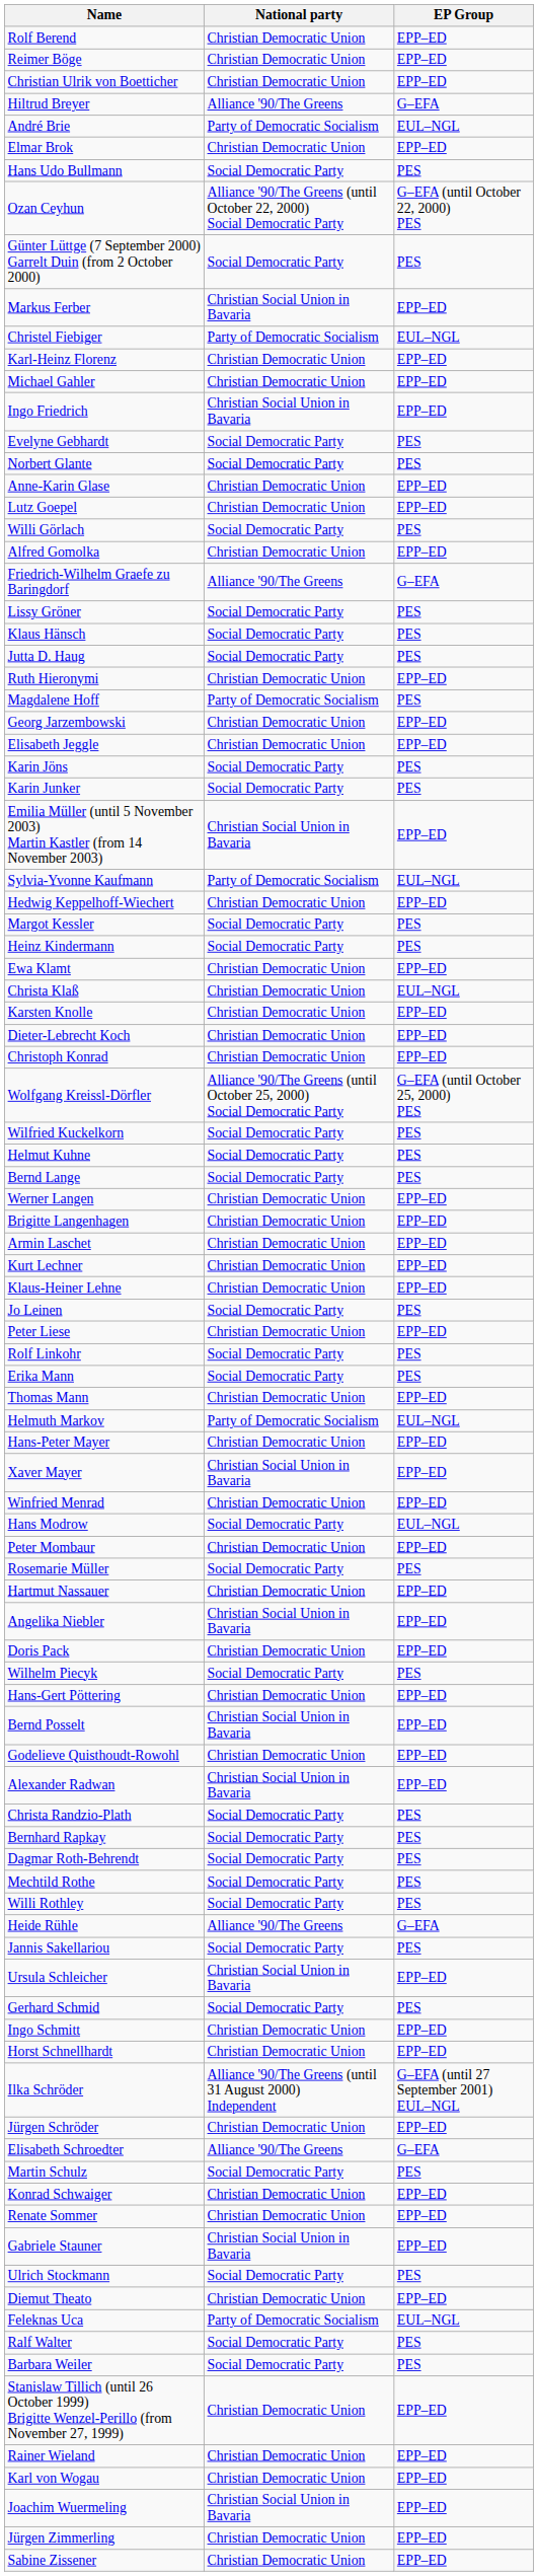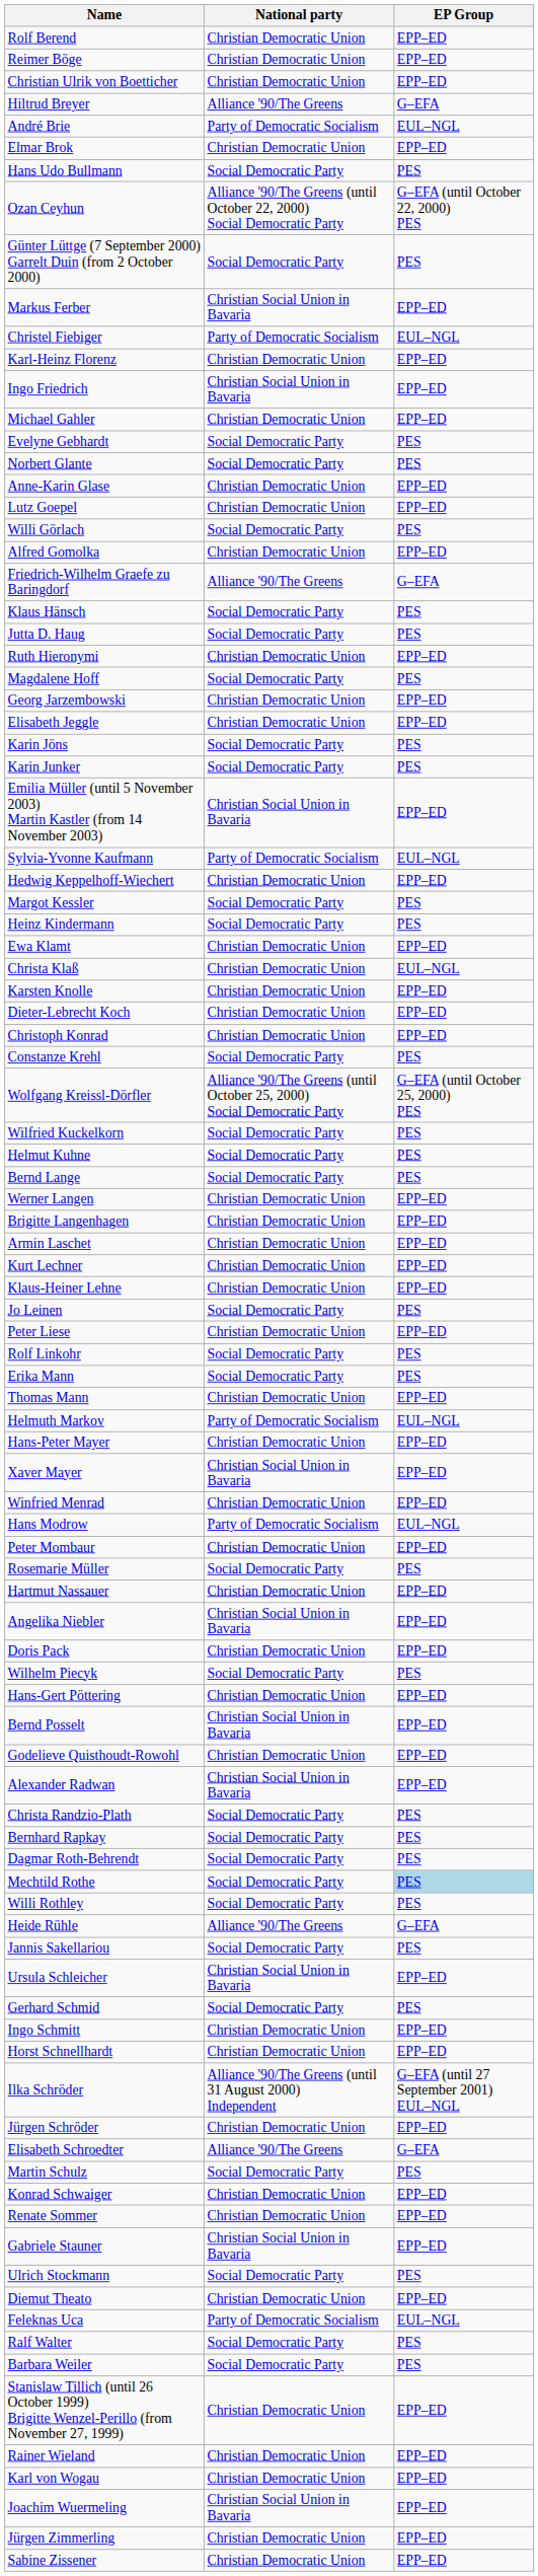rows swapped: Ingo Friedrich <-> Michael Gahler
- row: Lissy Gröner | Social Democratic Party | PES
Magdalene Hoff | National party: Party of Democratic Socialism -> Social Democratic Party
+ row: Constanze Krehl | Social Democratic Party | PES
Hans Modrow | National party: Social Democratic Party -> Party of Democratic Socialism
Mechtild Rothe | EP Group: no background -> lightblue background
